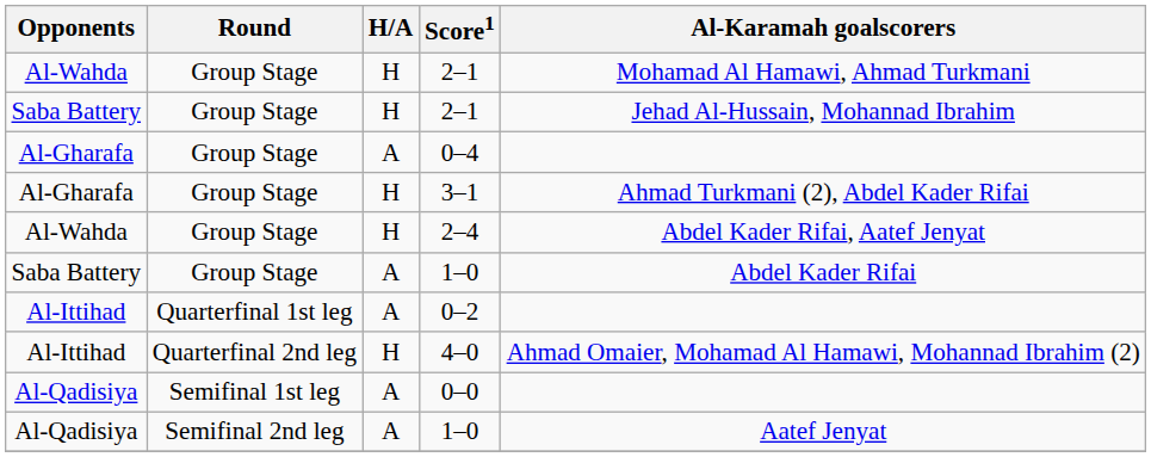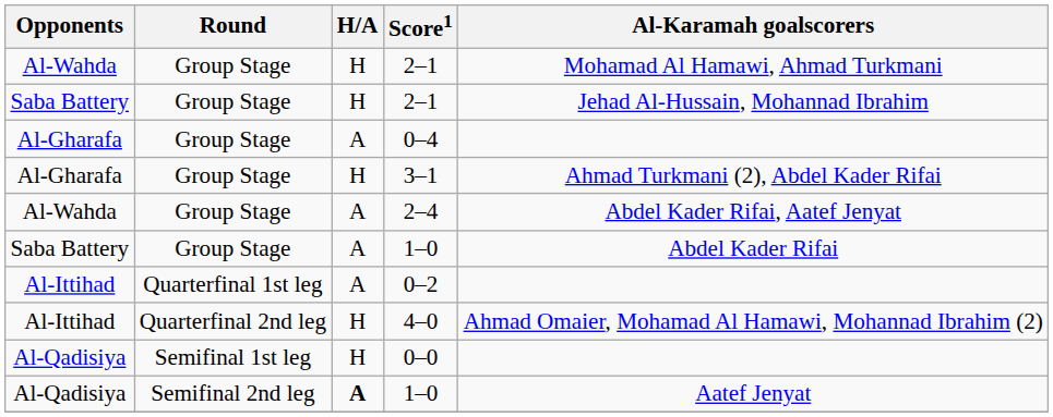2–4 | H/A: H -> A
0–0 | H/A: A -> H
Al-Qadisiya / 1–0 | H/A: normal -> bold
